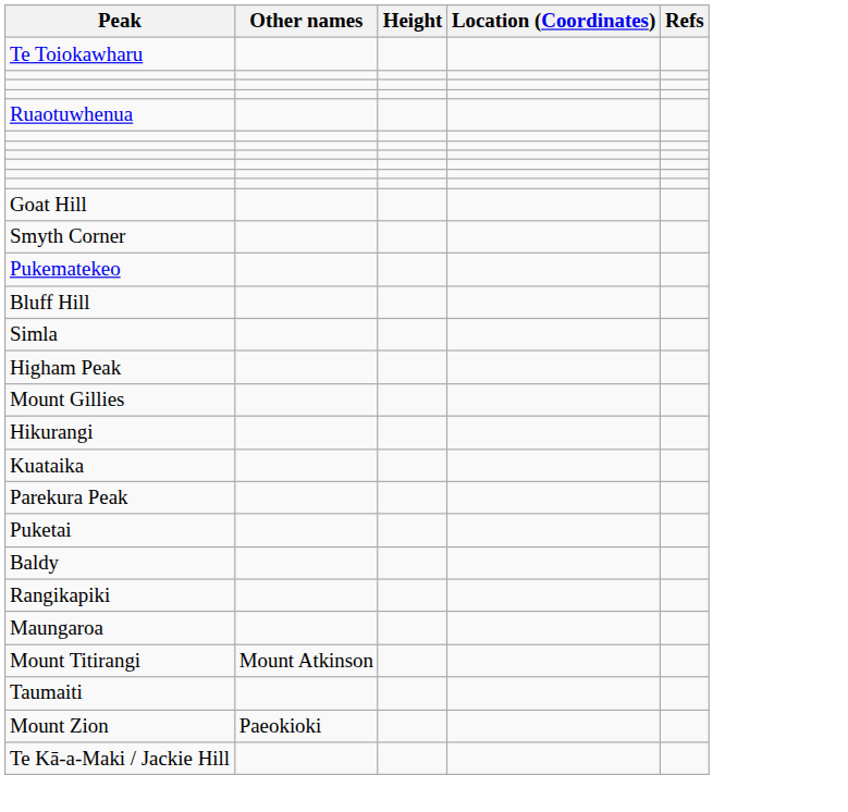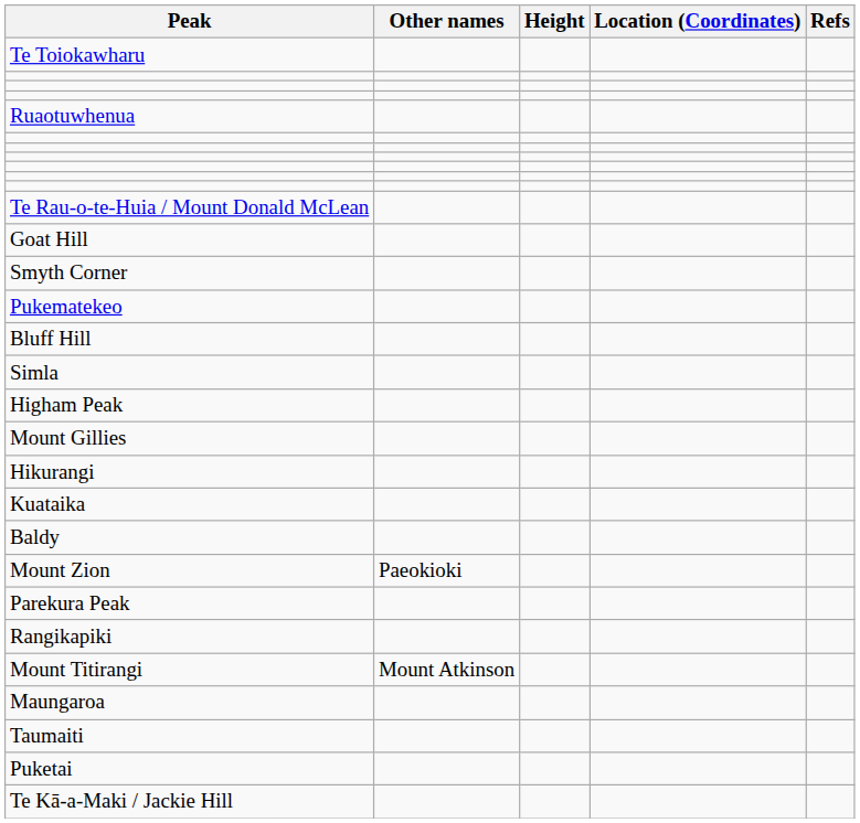+ row: Te Rau-o-te-Huia / Mount Donald McLean
rows swapped: Parekura Peak <-> Baldy
rows swapped: Mount Zion <-> Puketai
rows swapped: Maungaroa <-> Mount Titirangi
